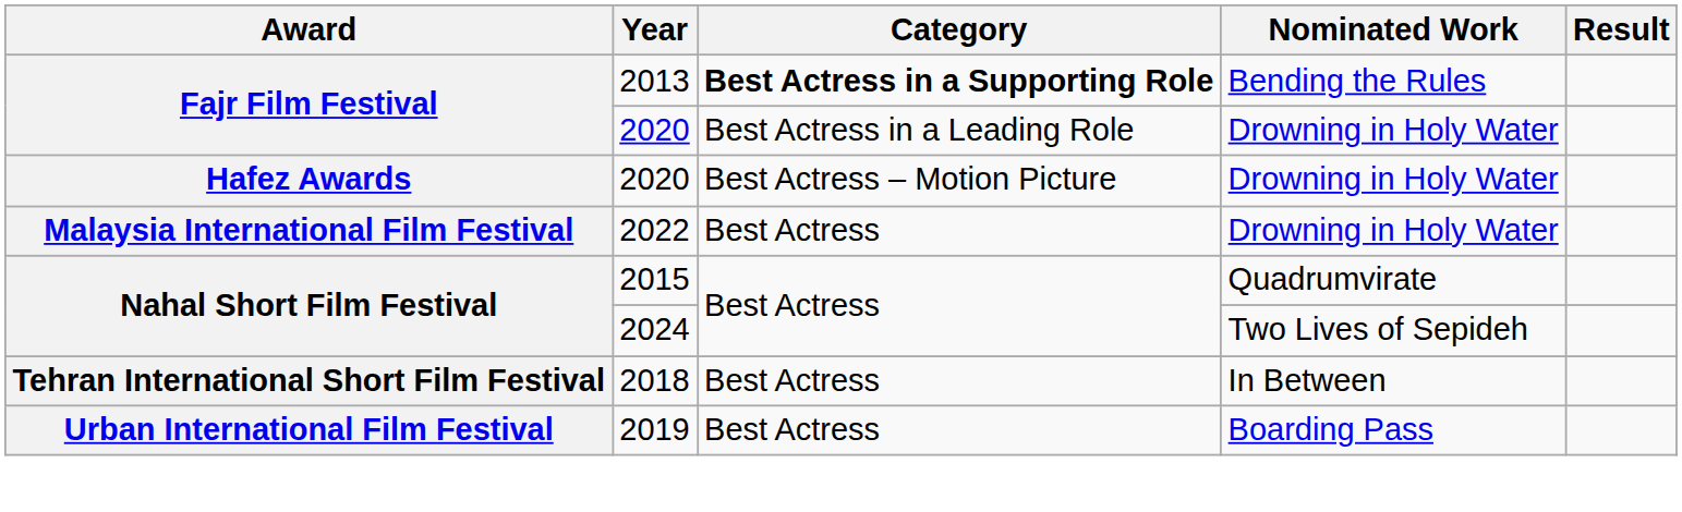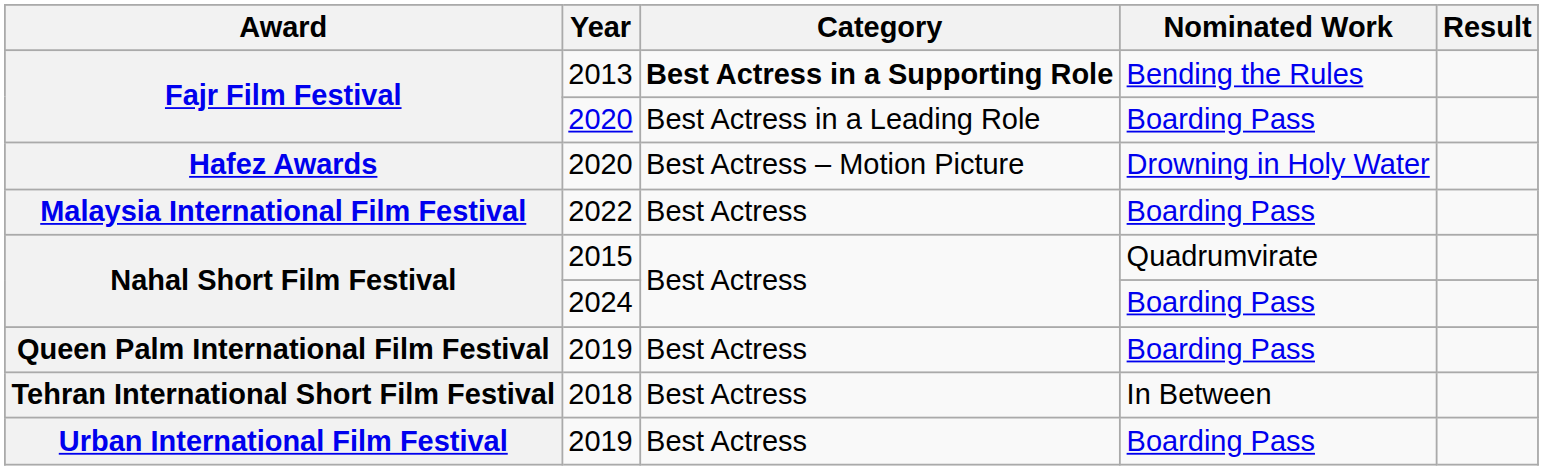Fajr Film Festival / 2020 | Nominated Work: Drowning in Holy Water -> Boarding Pass
Malaysia International Film Festival | Nominated Work: Drowning in Holy Water -> Boarding Pass
Nahal Short Film Festival / 2024 | Nominated Work: Two Lives of Sepideh -> Boarding Pass
+ row: Queen Palm International Film Festival | 2019 | Best Actress | Boarding Pass
